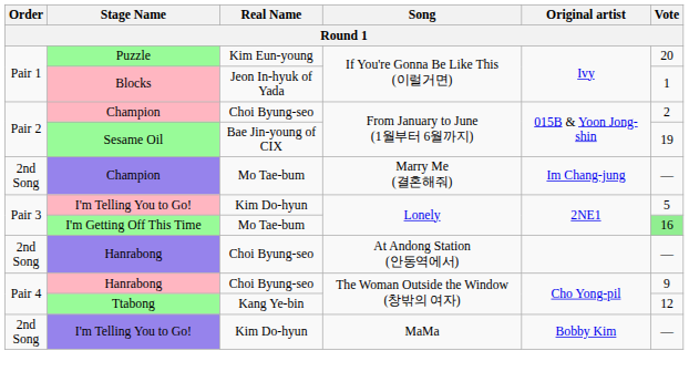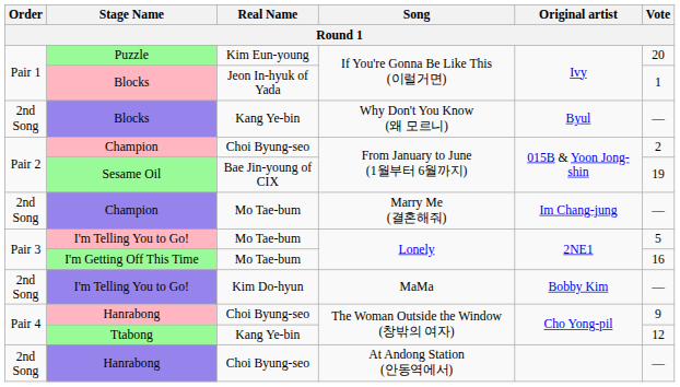+ row: 2nd Song | Blocks | Kang Ye-bin | Why Don't You Know (왜 모르니) | Byul | —
I'm Telling You to Go! / Lonely | Real Name: Kim Do-hyun -> Mo Tae-bum
I'm Getting Off This Time | Vote: lightgreen background -> no background
rows swapped: I'm Telling You to Go! / MaMa <-> Hanrabong / At Andong Station (안동역에서)
